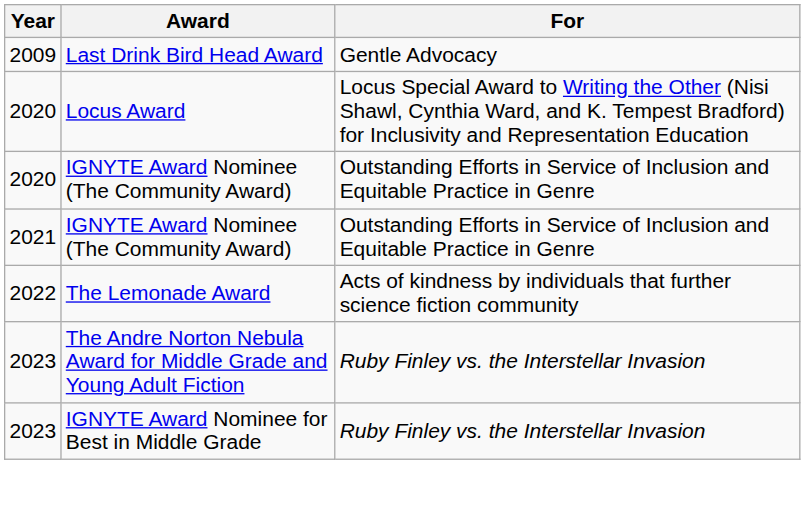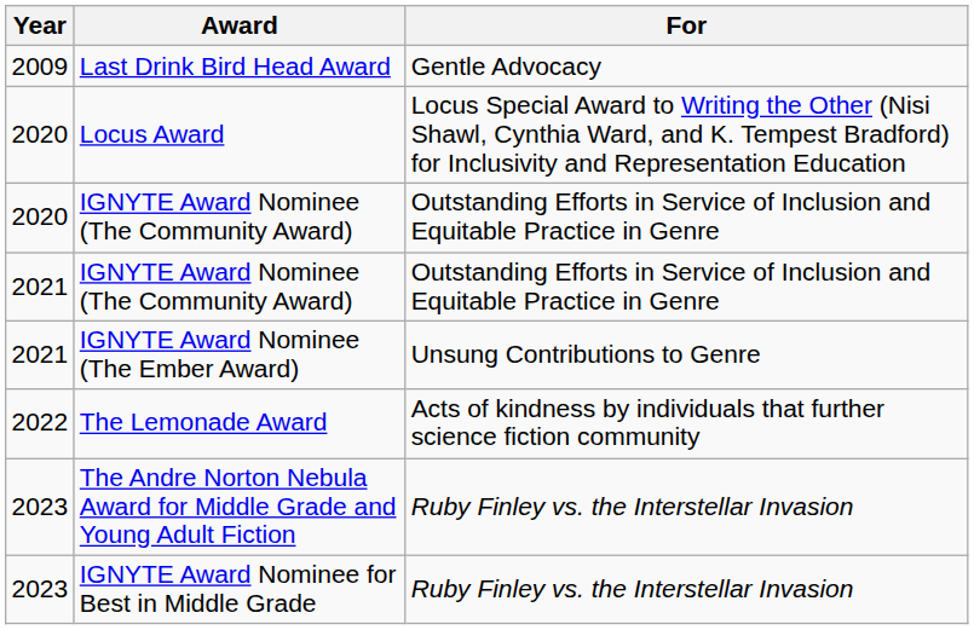+ row: 2021 | IGNYTE Award Nominee (The Ember Award) | Unsung Contributions to Genre
